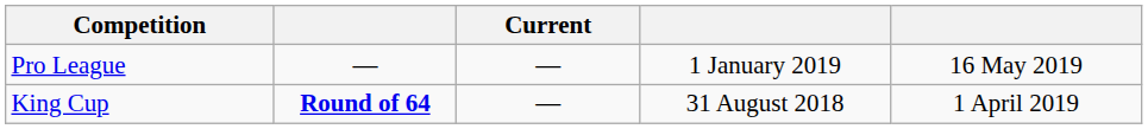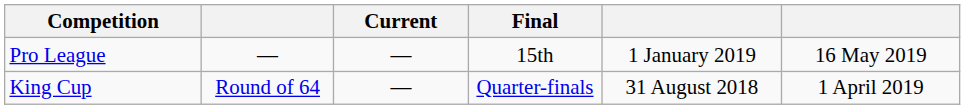+ column: Final | 15th | Quarter-finals
King Cup | column 2: bold -> normal
